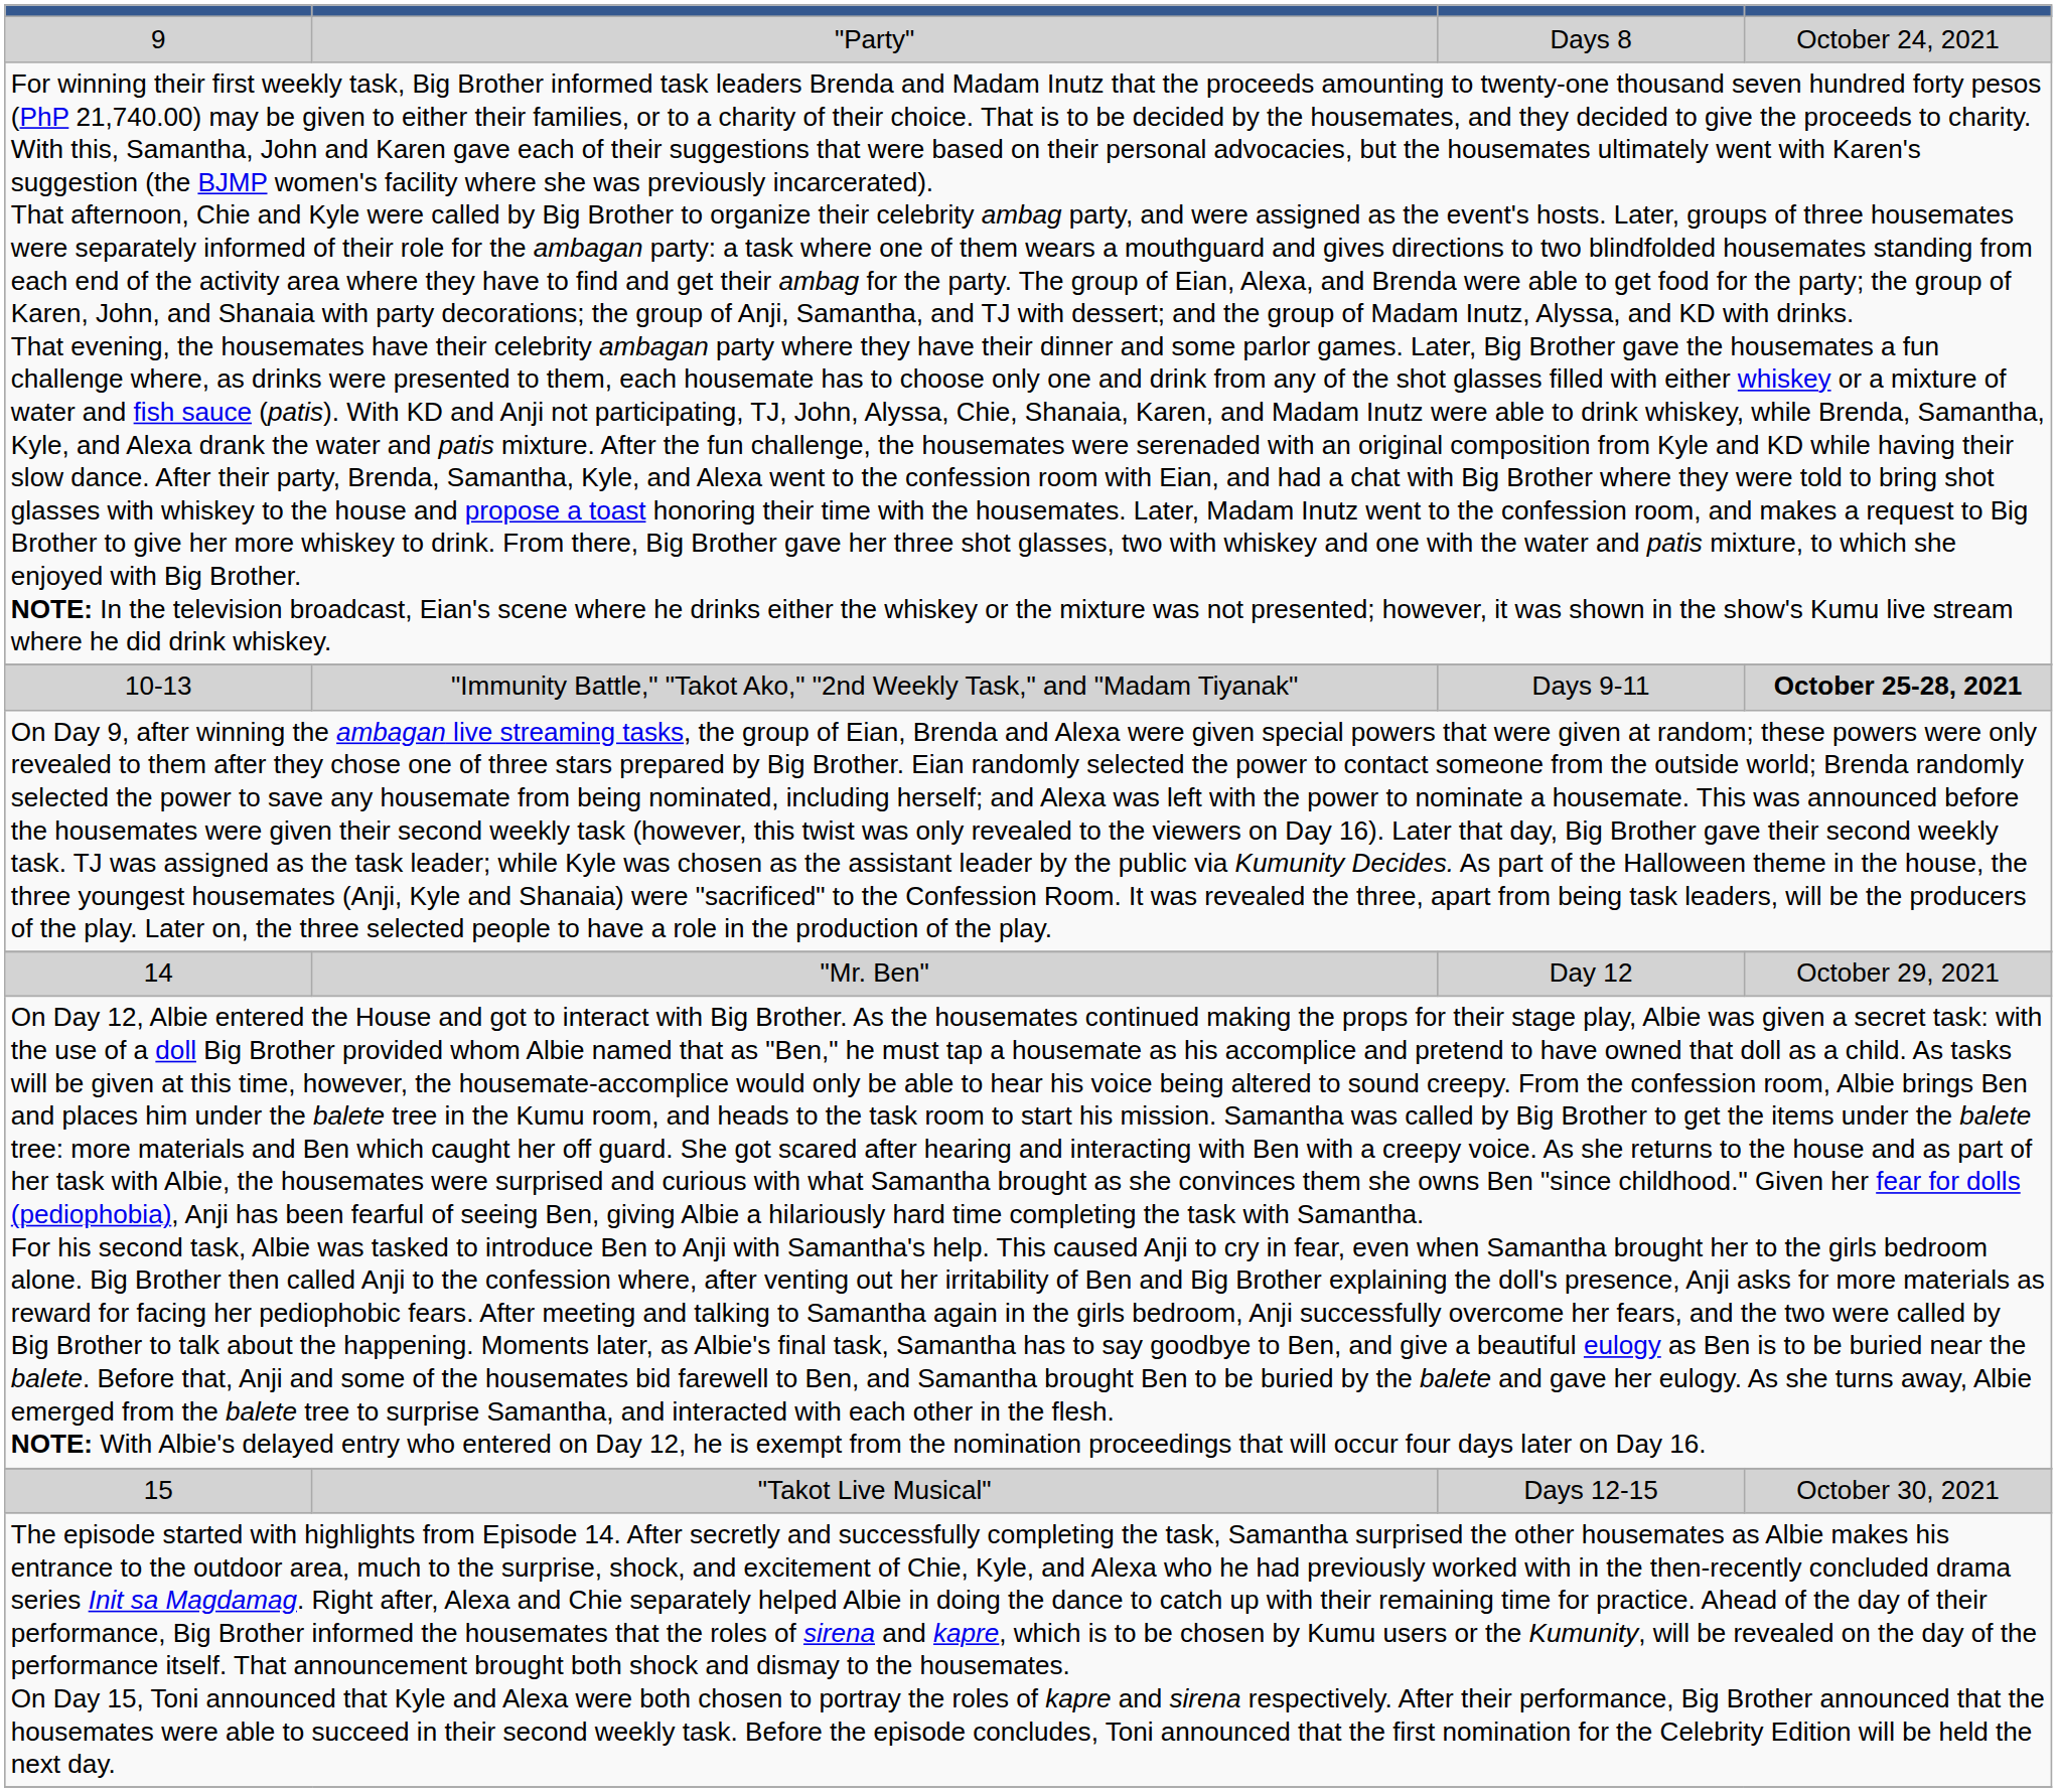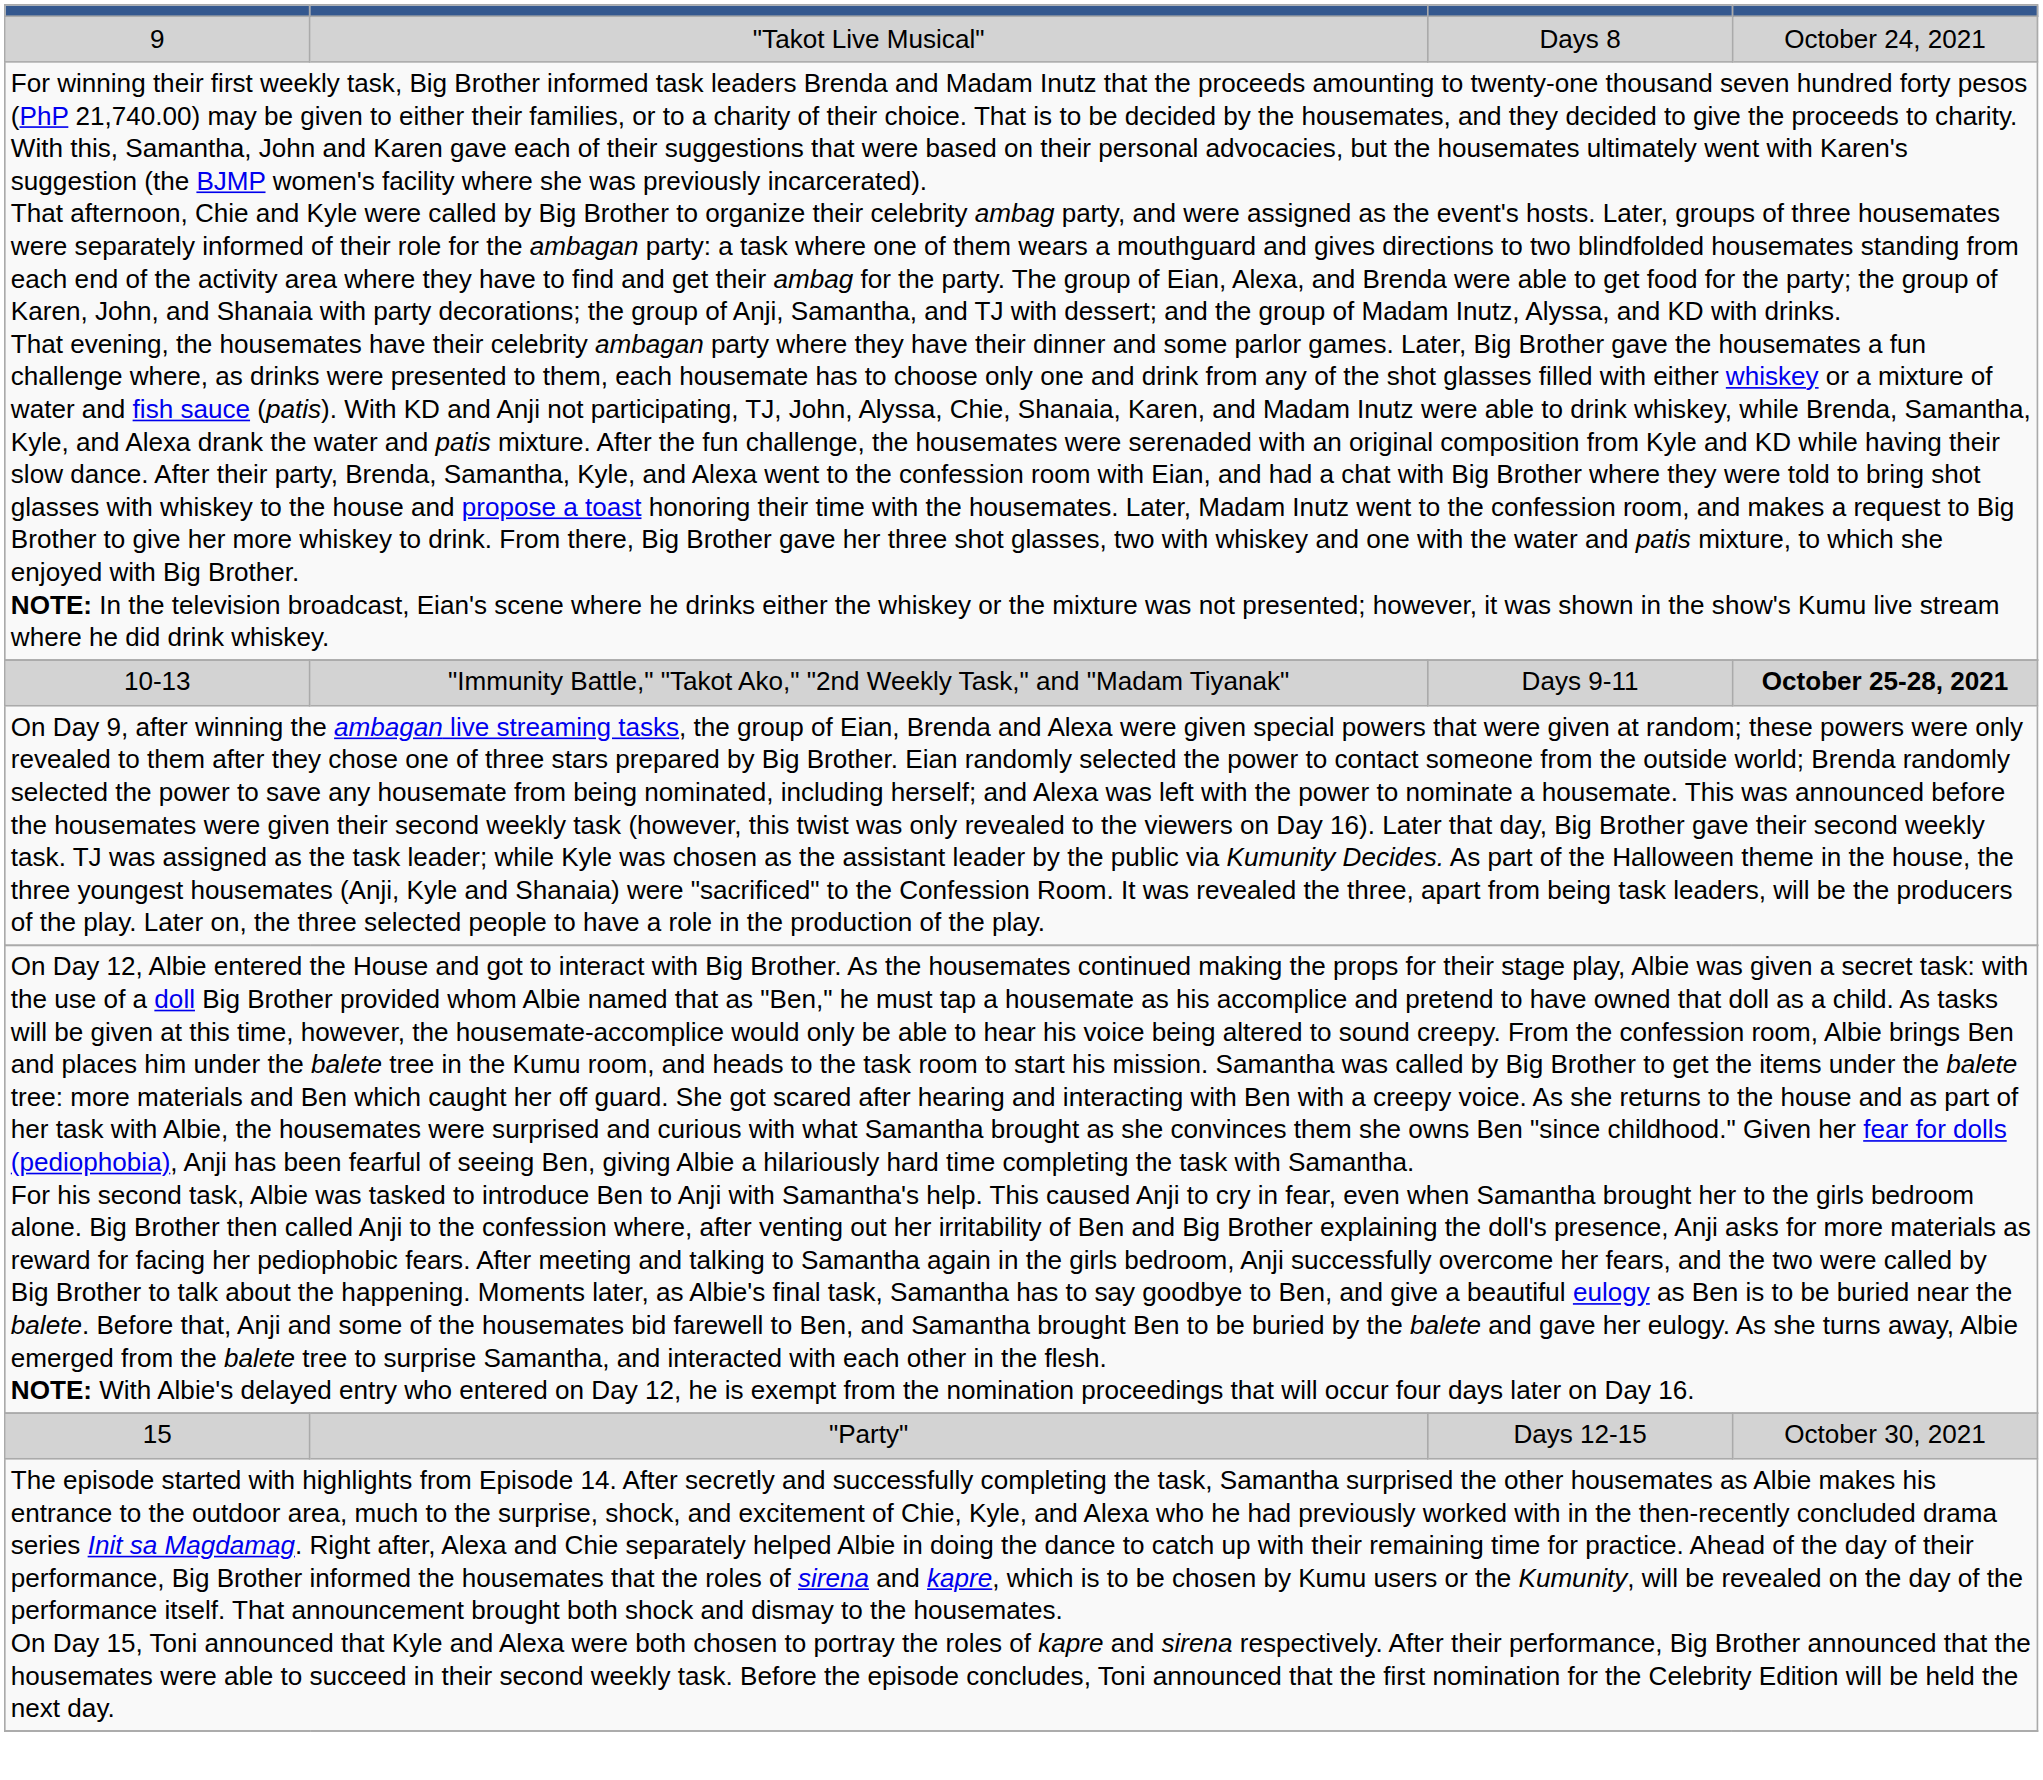9 | column 2: "Party" -> "Takot Live Musical"
- row: 14 | "Mr. Ben" | Day 12 | October 29, 2021
15 | column 2: "Takot Live Musical" -> "Party"
